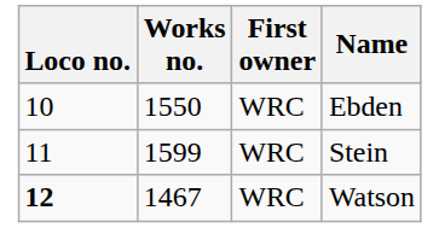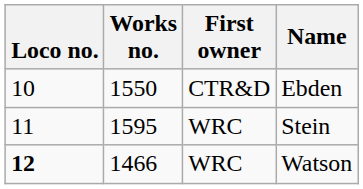Ebden | First owner: WRC -> CTR&D
Stein | Works no.: 1599 -> 1595
Watson | Works no.: 1467 -> 1466
